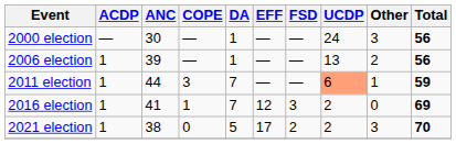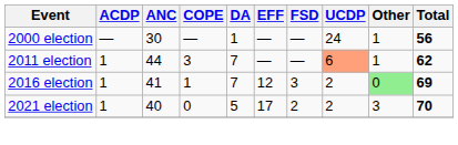2000 election | Other: 3 -> 1
- row: 2006 election | 1 | 39 | — | 1 | — | — | 13 | 2 | 56
2011 election | Total: 59 -> 62
2016 election | Other: no background -> lightgreen background
2021 election | ANC: 38 -> 40
